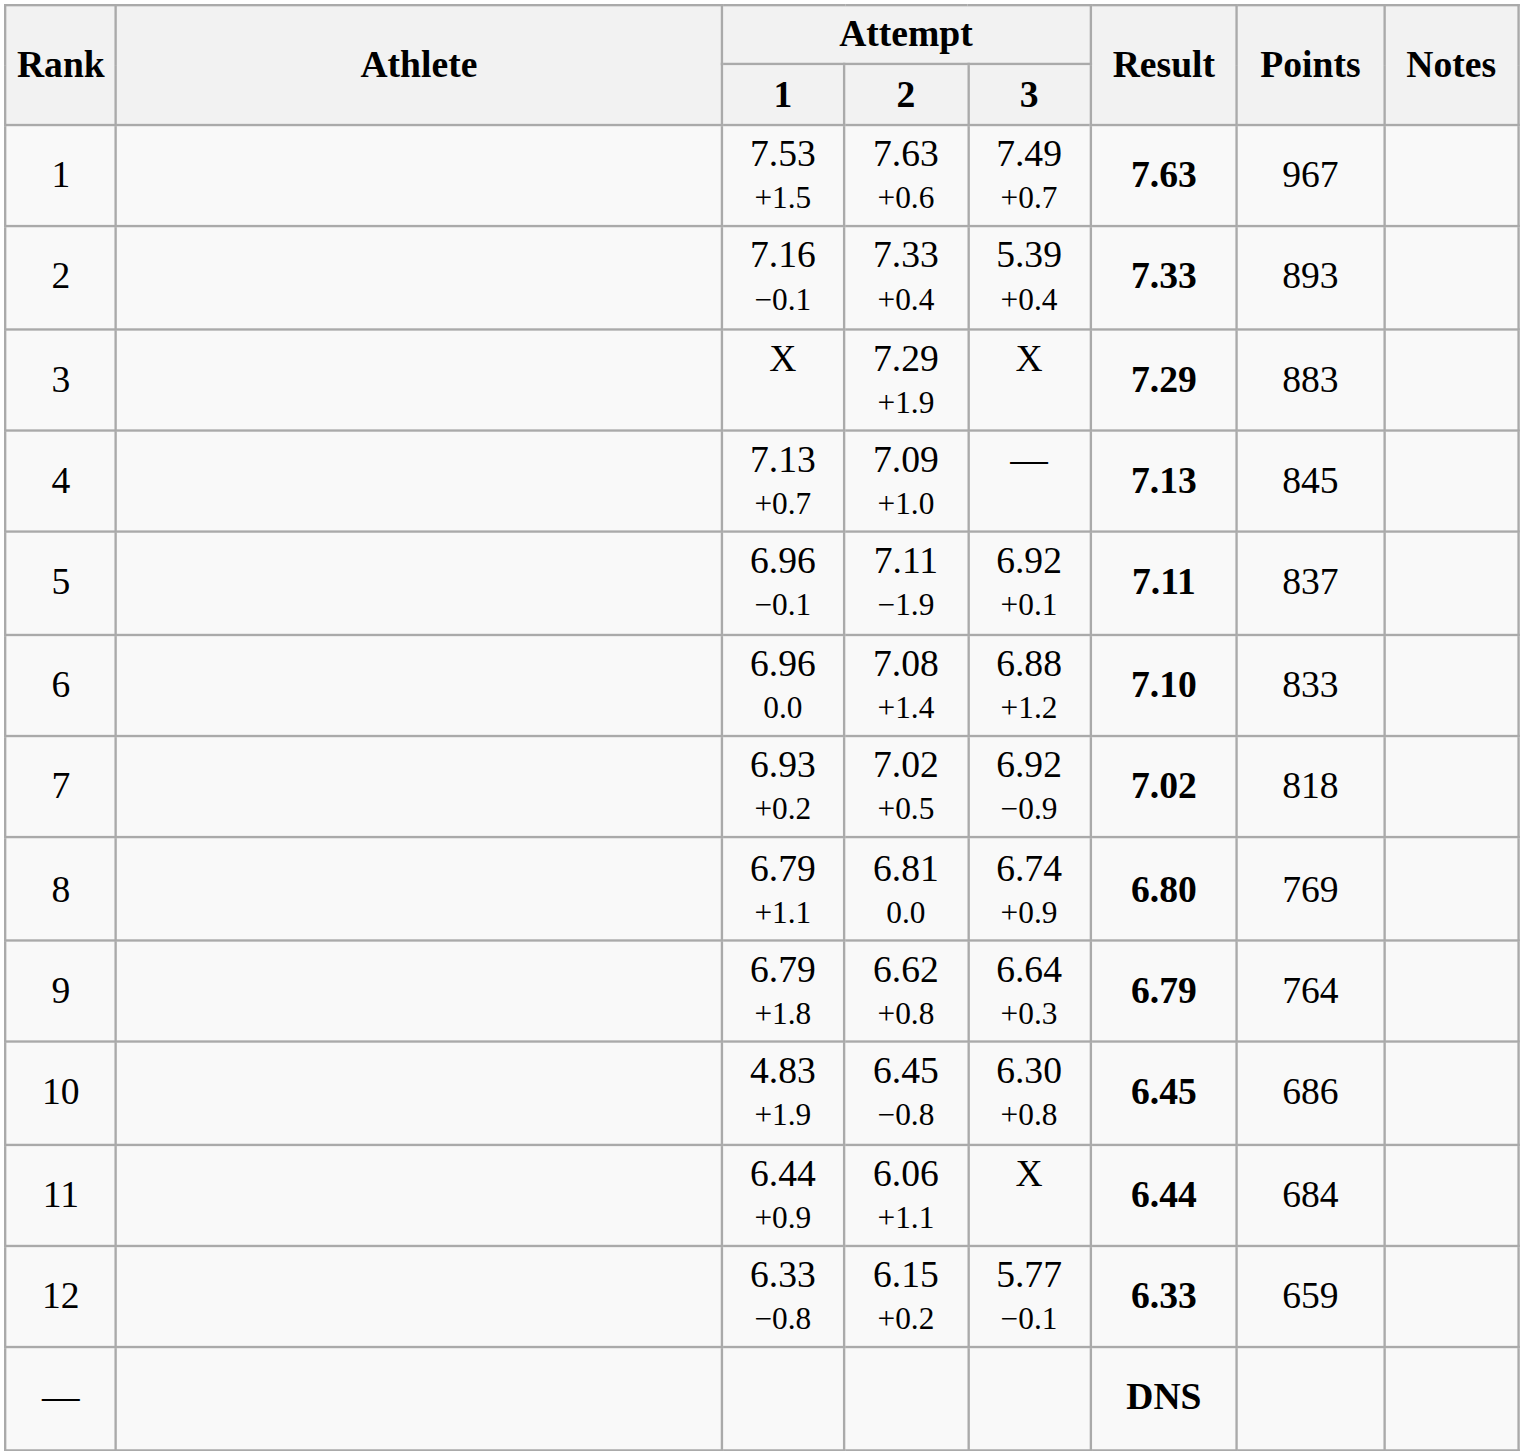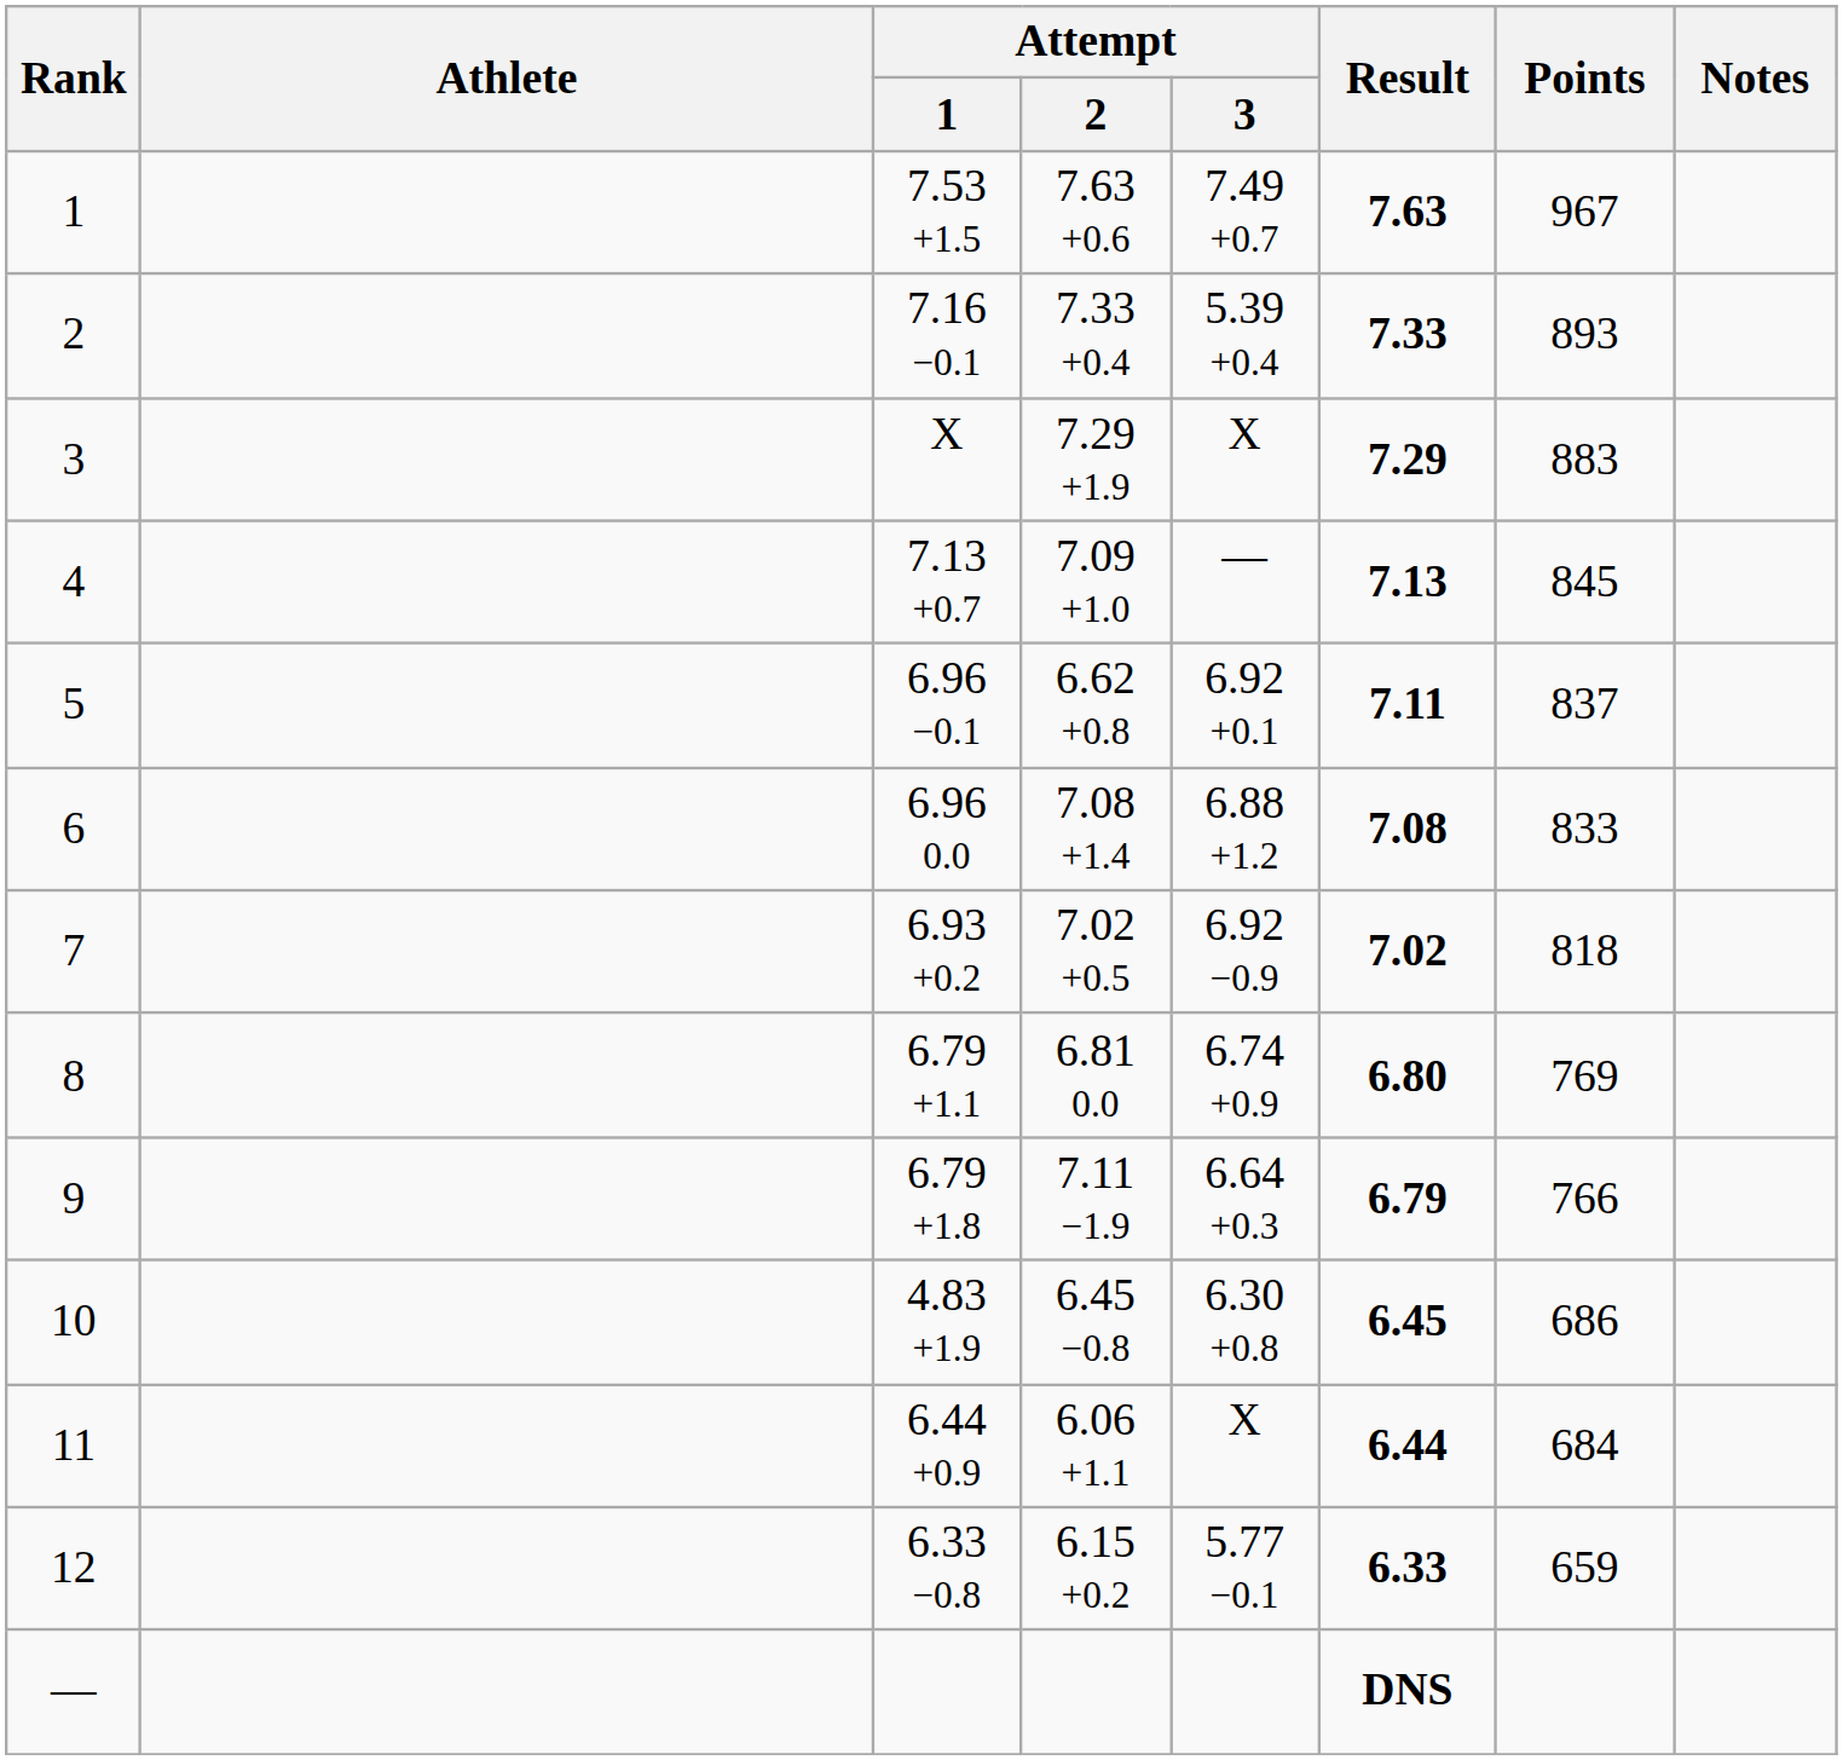5 | Attempt / 2: 7.11 −1.9 -> 6.62 +0.8
6 | Result: 7.10 -> 7.08
9 | Attempt / 2: 6.62 +0.8 -> 7.11 −1.9
9 | Points: 764 -> 766
